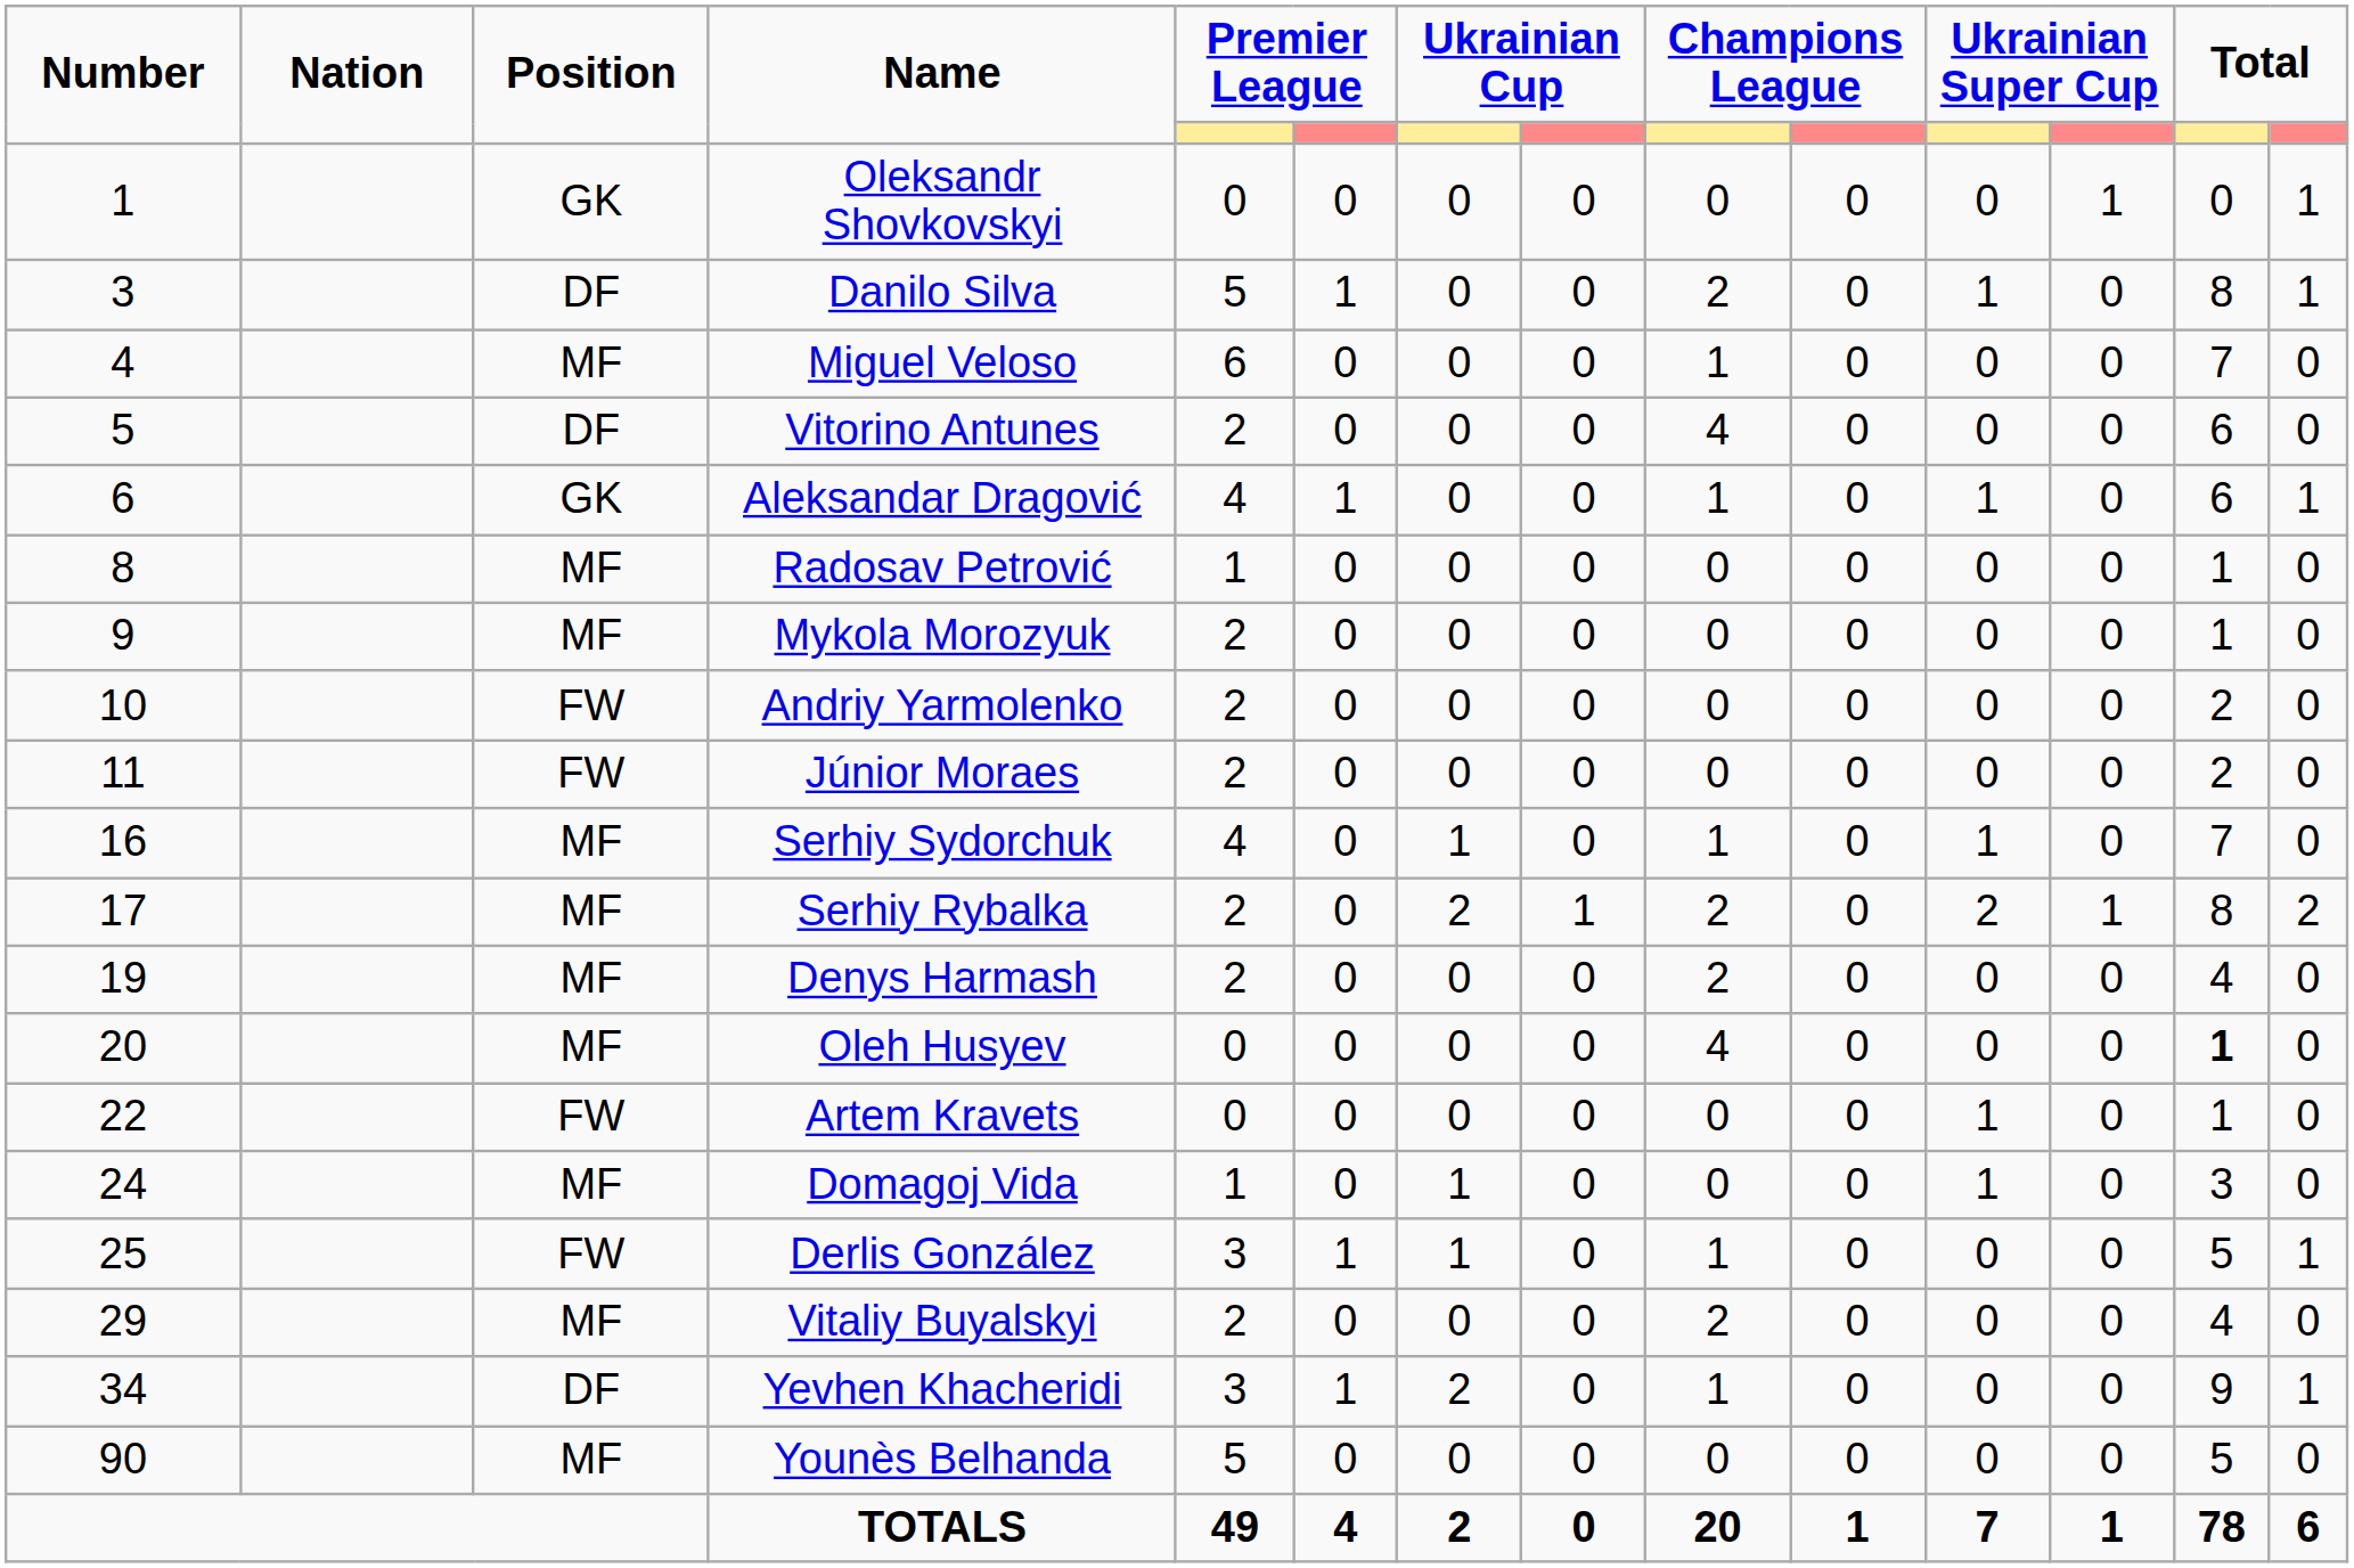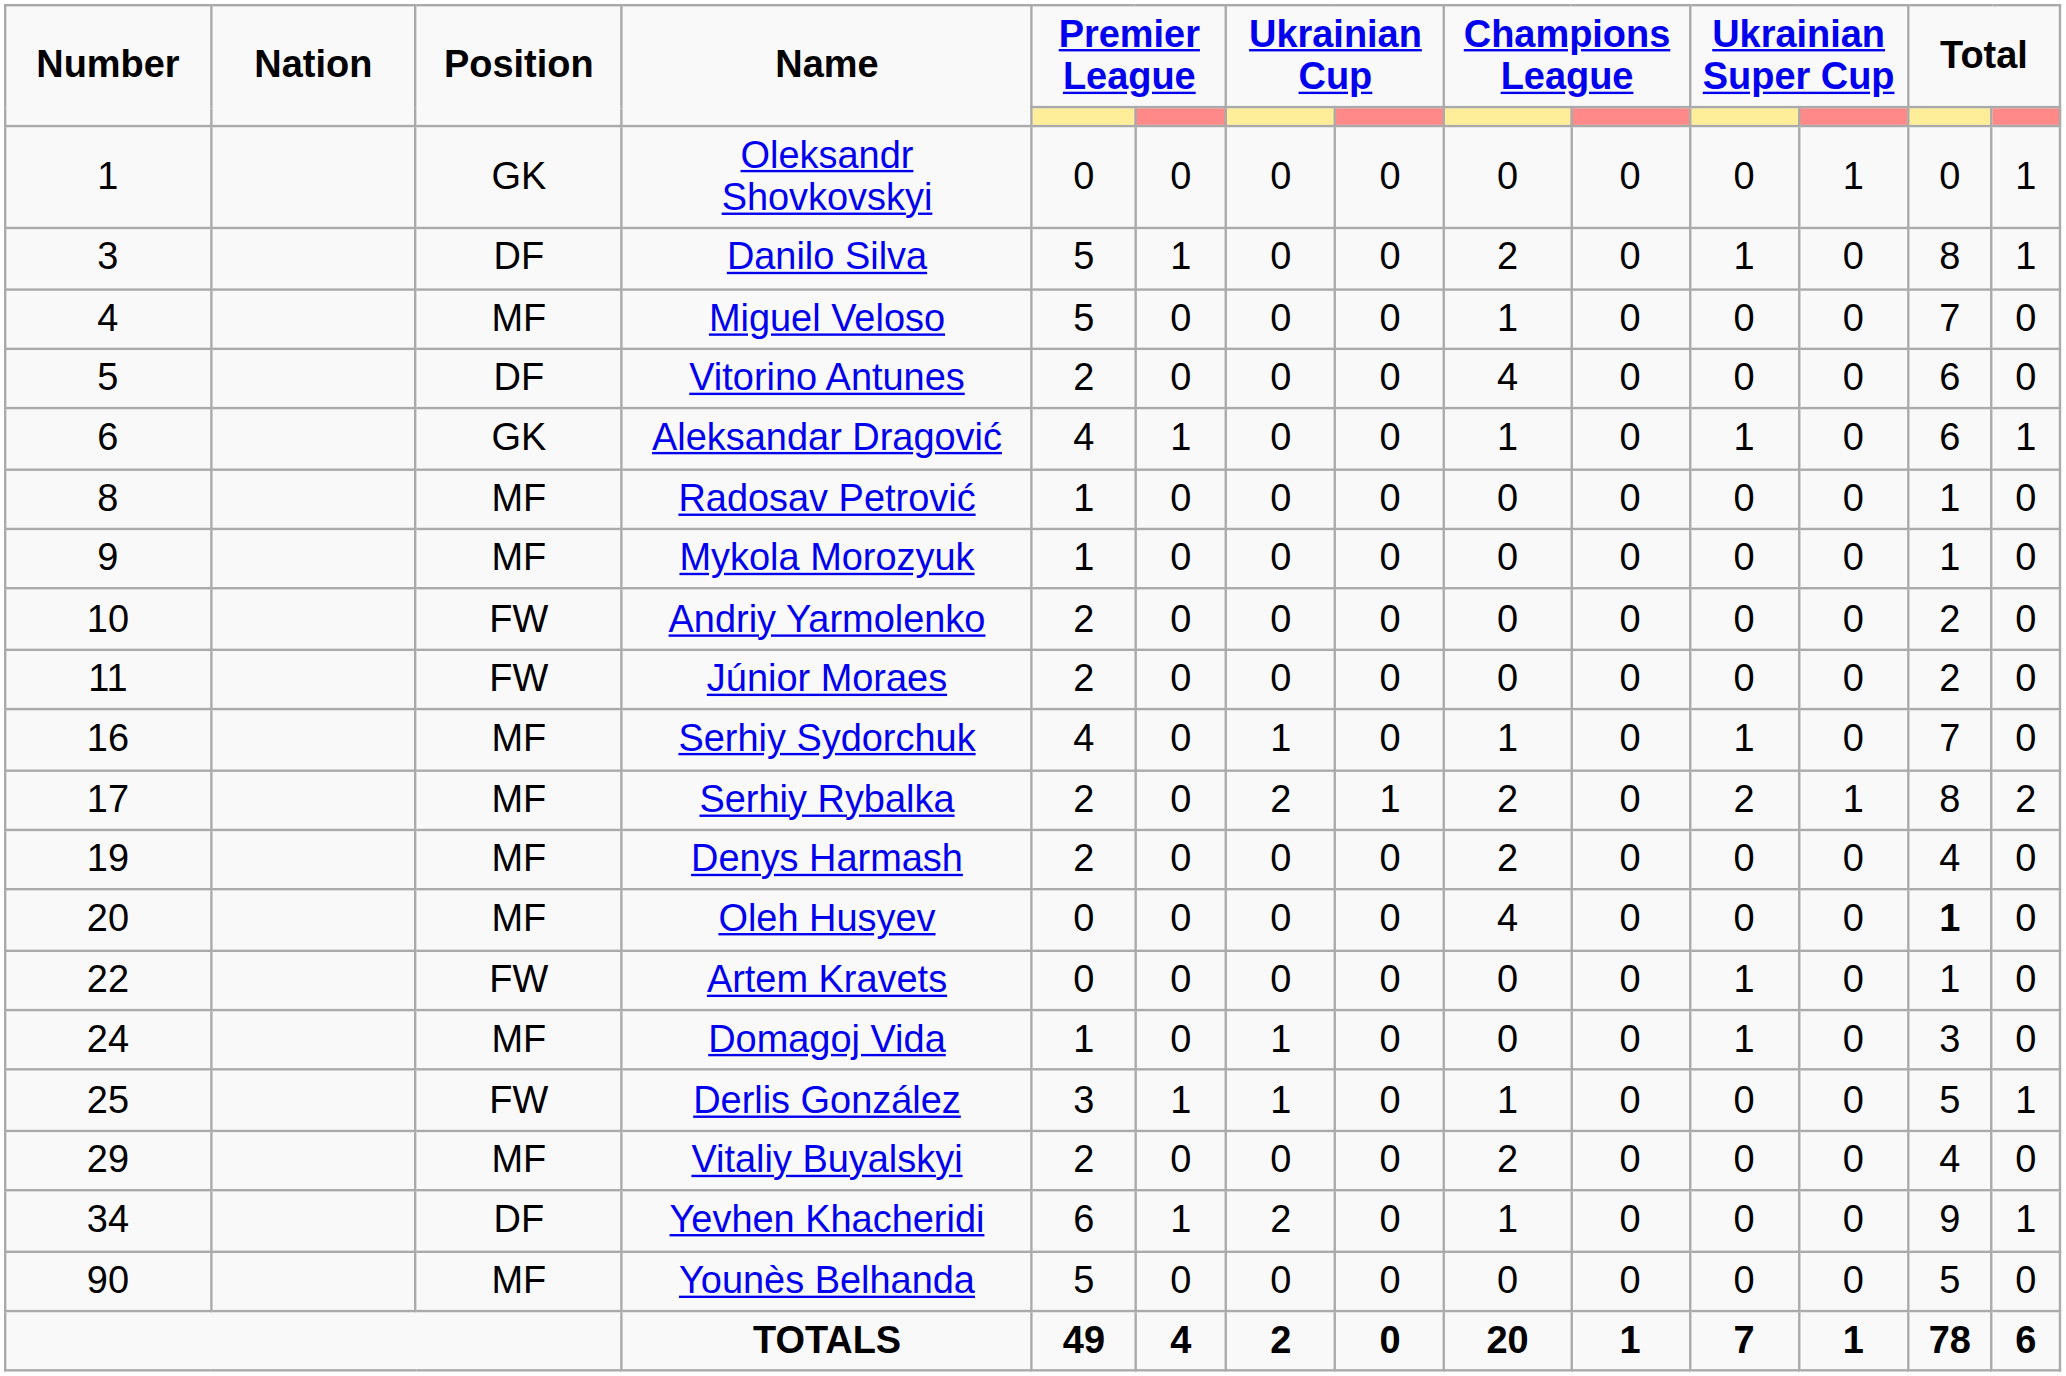Miguel Veloso | column 5: 6 -> 5
Mykola Morozyuk | column 5: 2 -> 1
Yevhen Khacheridi | column 5: 3 -> 6
